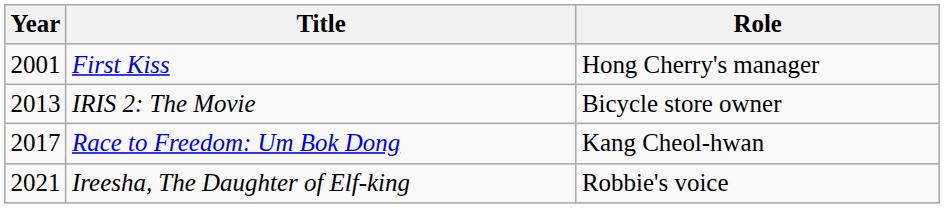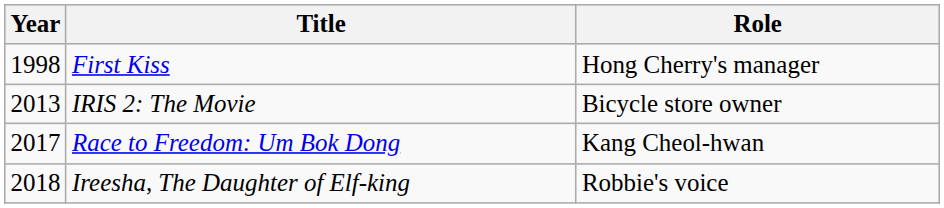First Kiss | Year: 2001 -> 1998
Ireesha, The Daughter of Elf-king | Year: 2021 -> 2018
